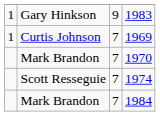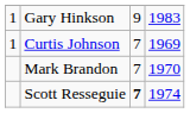1974 | column 3: normal -> bold
- row: Mark Brandon | 7 | 1984
